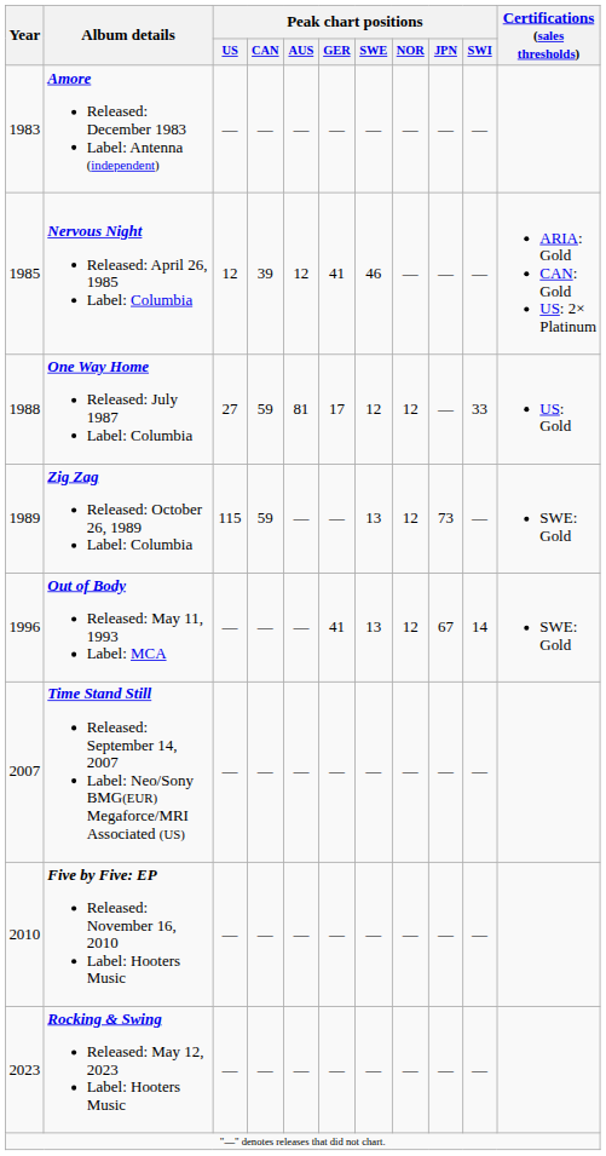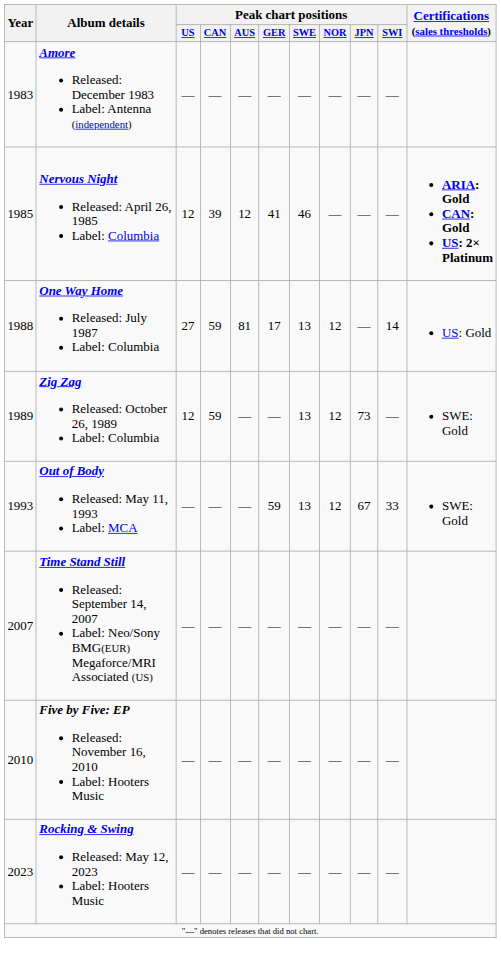Nervous Night Released: April 26, 1985 Label: Columbia | Certifications (sales thresholds): normal -> bold
One Way Home Released: July 1987 Label: Columbia | Peak chart positions / SWE: 12 -> 13
One Way Home Released: July 1987 Label: Columbia | Peak chart positions / SWI: 33 -> 14
Zig Zag Released: October 26, 1989 Label: Columbia | Peak chart positions / US: 115 -> 12
Out of Body Released: May 11, 1993 Label: MCA | Year: 1996 -> 1993
Out of Body Released: May 11, 1993 Label: MCA | Peak chart positions / GER: 41 -> 59
Out of Body Released: May 11, 1993 Label: MCA | Peak chart positions / SWI: 14 -> 33
